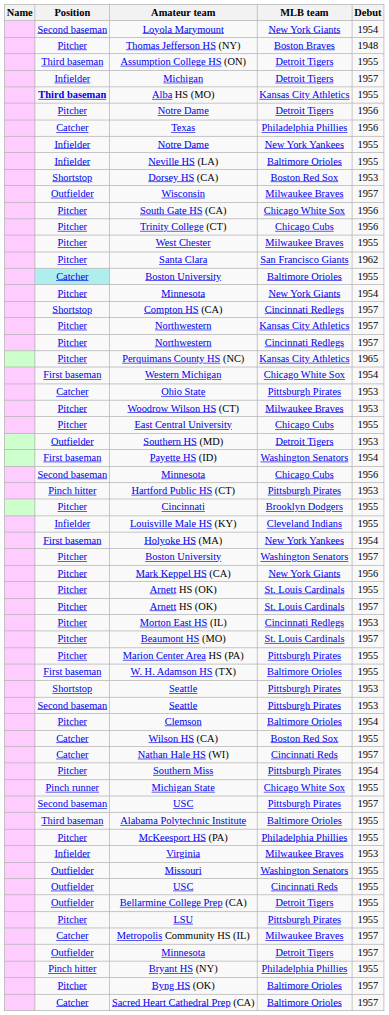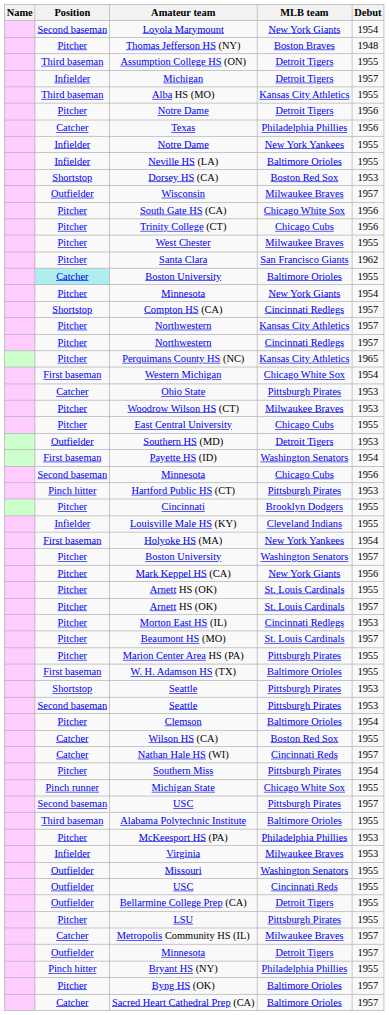Alba HS (MO) | Position: bold -> normal
McKeesport HS (PA) | Debut: 1955 -> 1953
